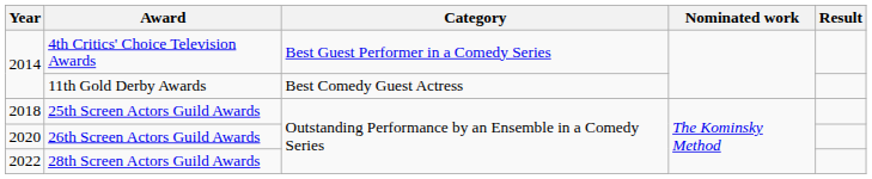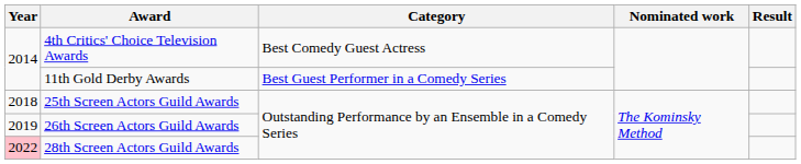4th Critics' Choice Television Awards | Category: Best Guest Performer in a Comedy Series -> Best Comedy Guest Actress
11th Gold Derby Awards | Category: Best Comedy Guest Actress -> Best Guest Performer in a Comedy Series
26th Screen Actors Guild Awards | Year: 2020 -> 2019
28th Screen Actors Guild Awards | Year: no background -> pink background
